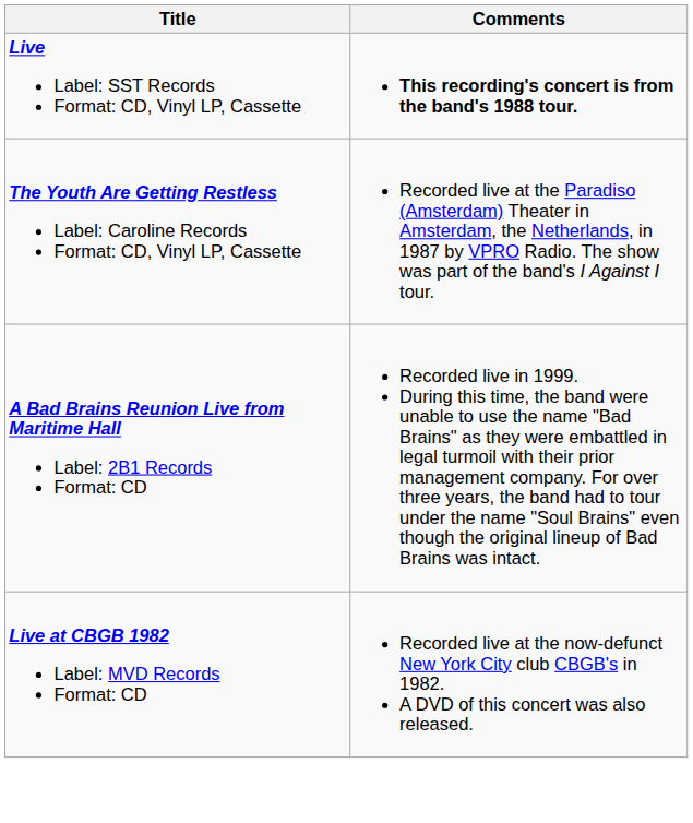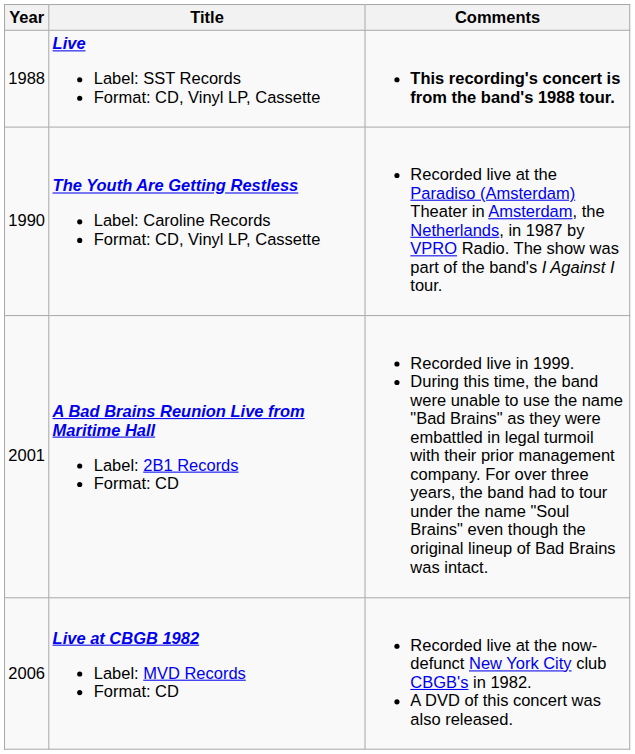+ column: Year | 1988 | 1990 | 2001 | 2006
